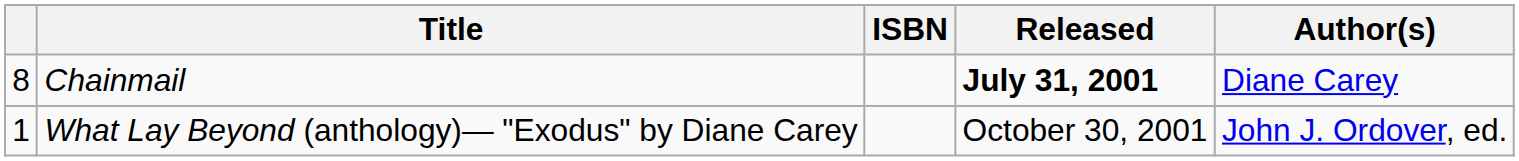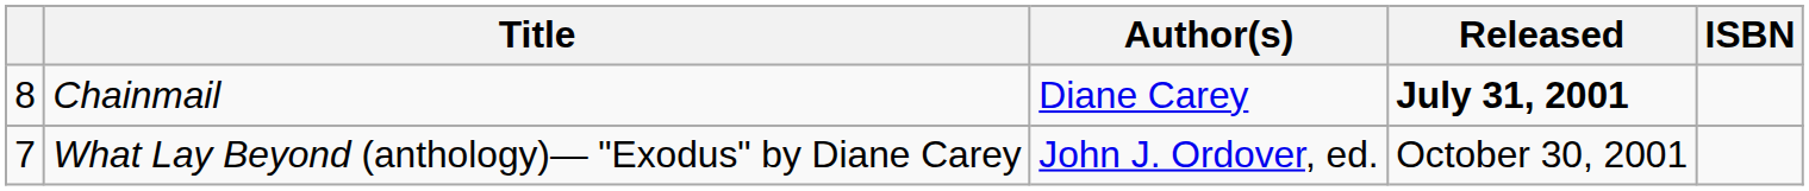columns swapped: Author(s) <-> ISBN
What Lay Beyond (anthology)— "Exodus" by Diane Carey | column 1: 1 -> 7
